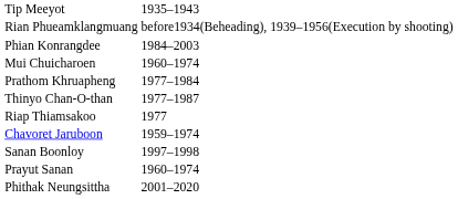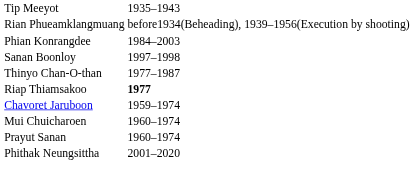rows swapped: Mui Chuicharoen <-> Sanan Boonloy
- row: Prathom Khruapheng | 1977–1984
Riap Thiamsakoo | column 2: normal -> bold
